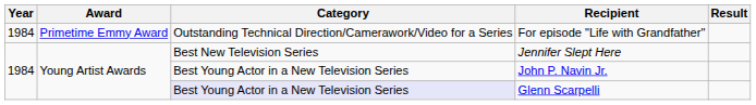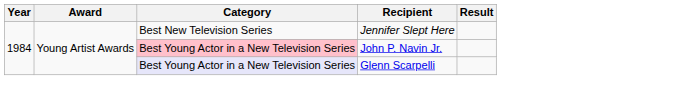- row: 1984 | Primetime Emmy Award | Outstanding Technical Direction/Camerawork/Video for a Series | For episode "Life with Grandfather"
John P. Navin Jr. | Category: no background -> pink background
